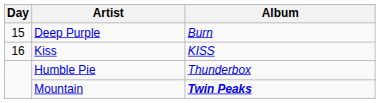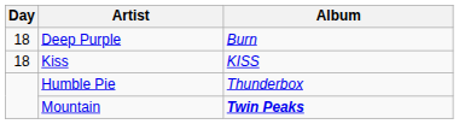Deep Purple | Day: 15 -> 18
Kiss | Day: 16 -> 18
